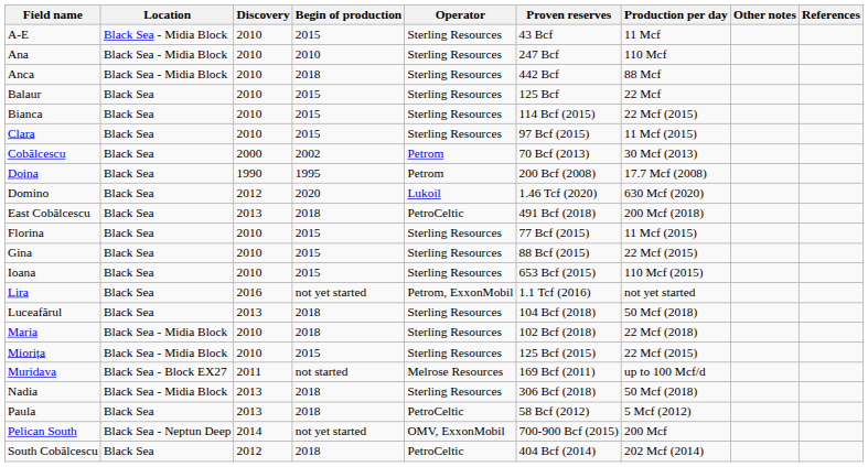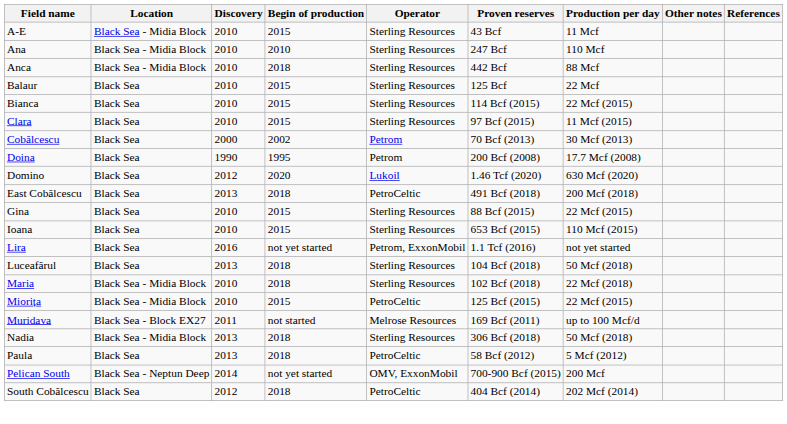- row: Florina | Black Sea | 2010 | 2015 | Sterling Resources | 77 Bcf (2015) | 11 Mcf (2015)
Miorița | Operator: Sterling Resources -> PetroCeltic
